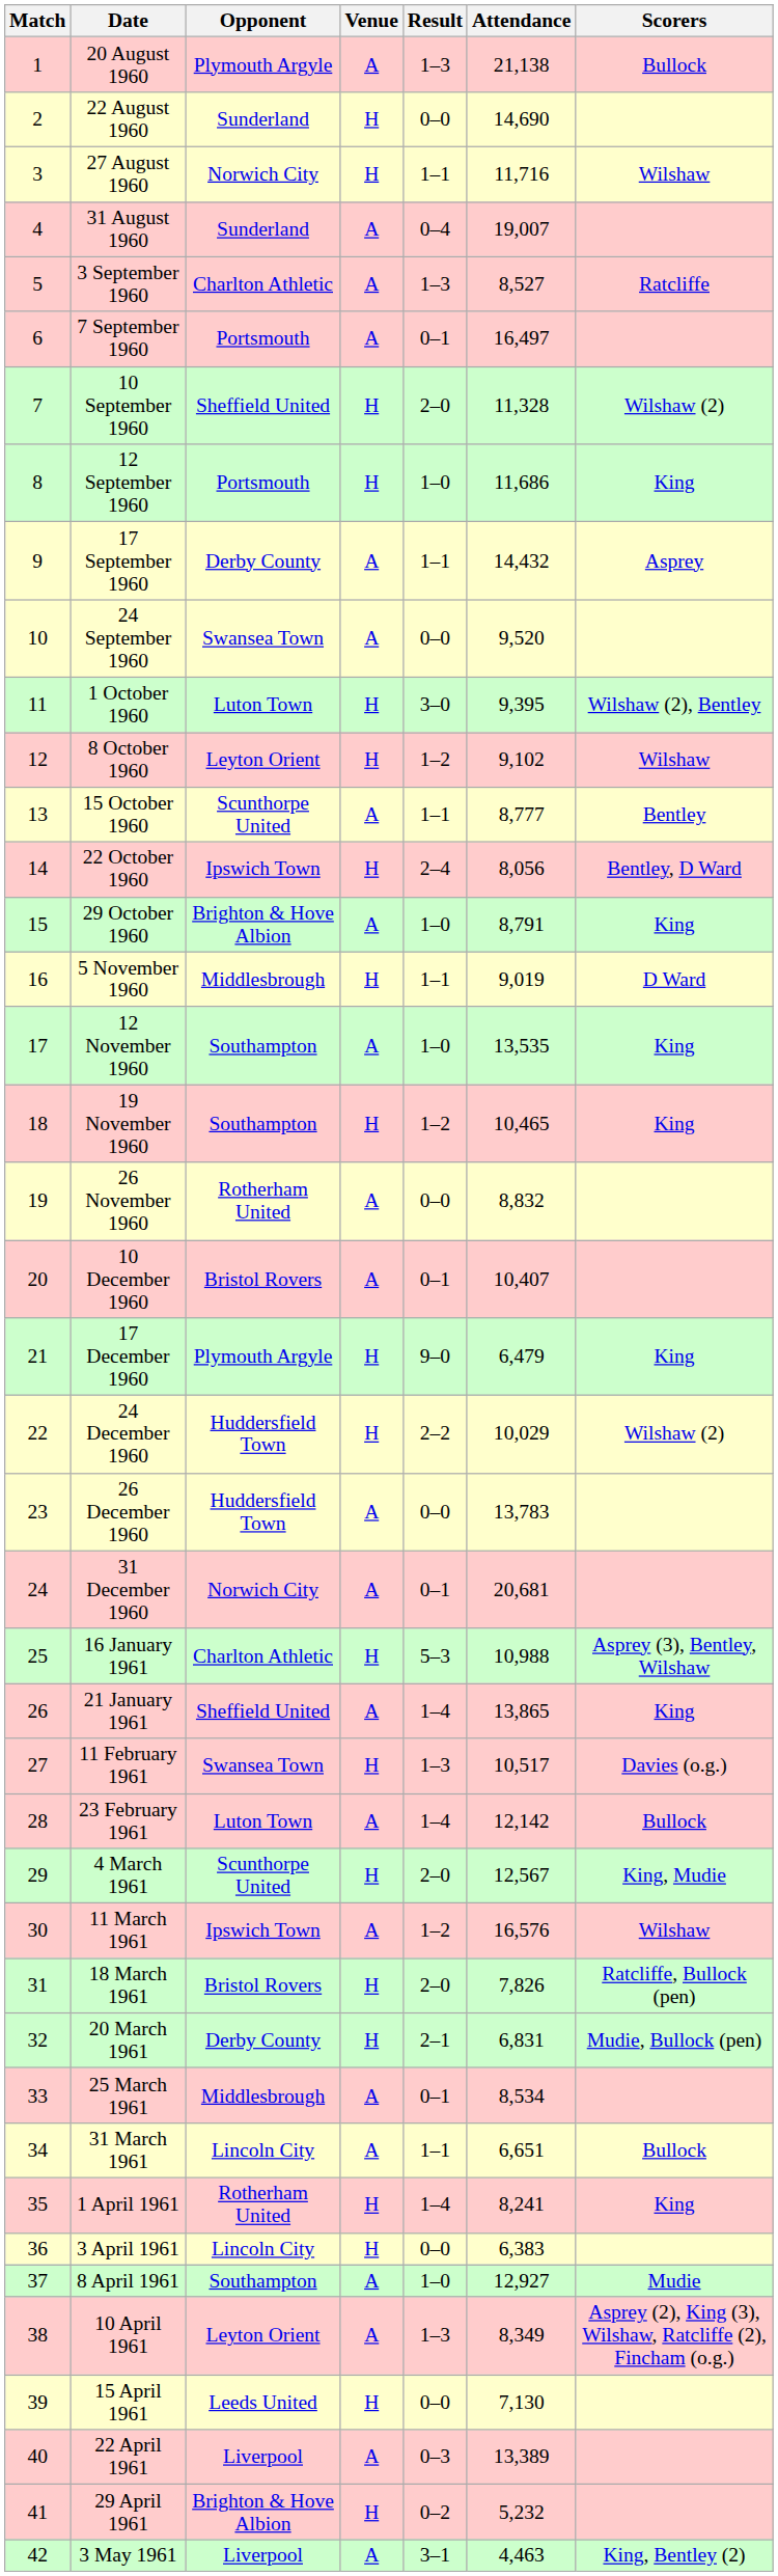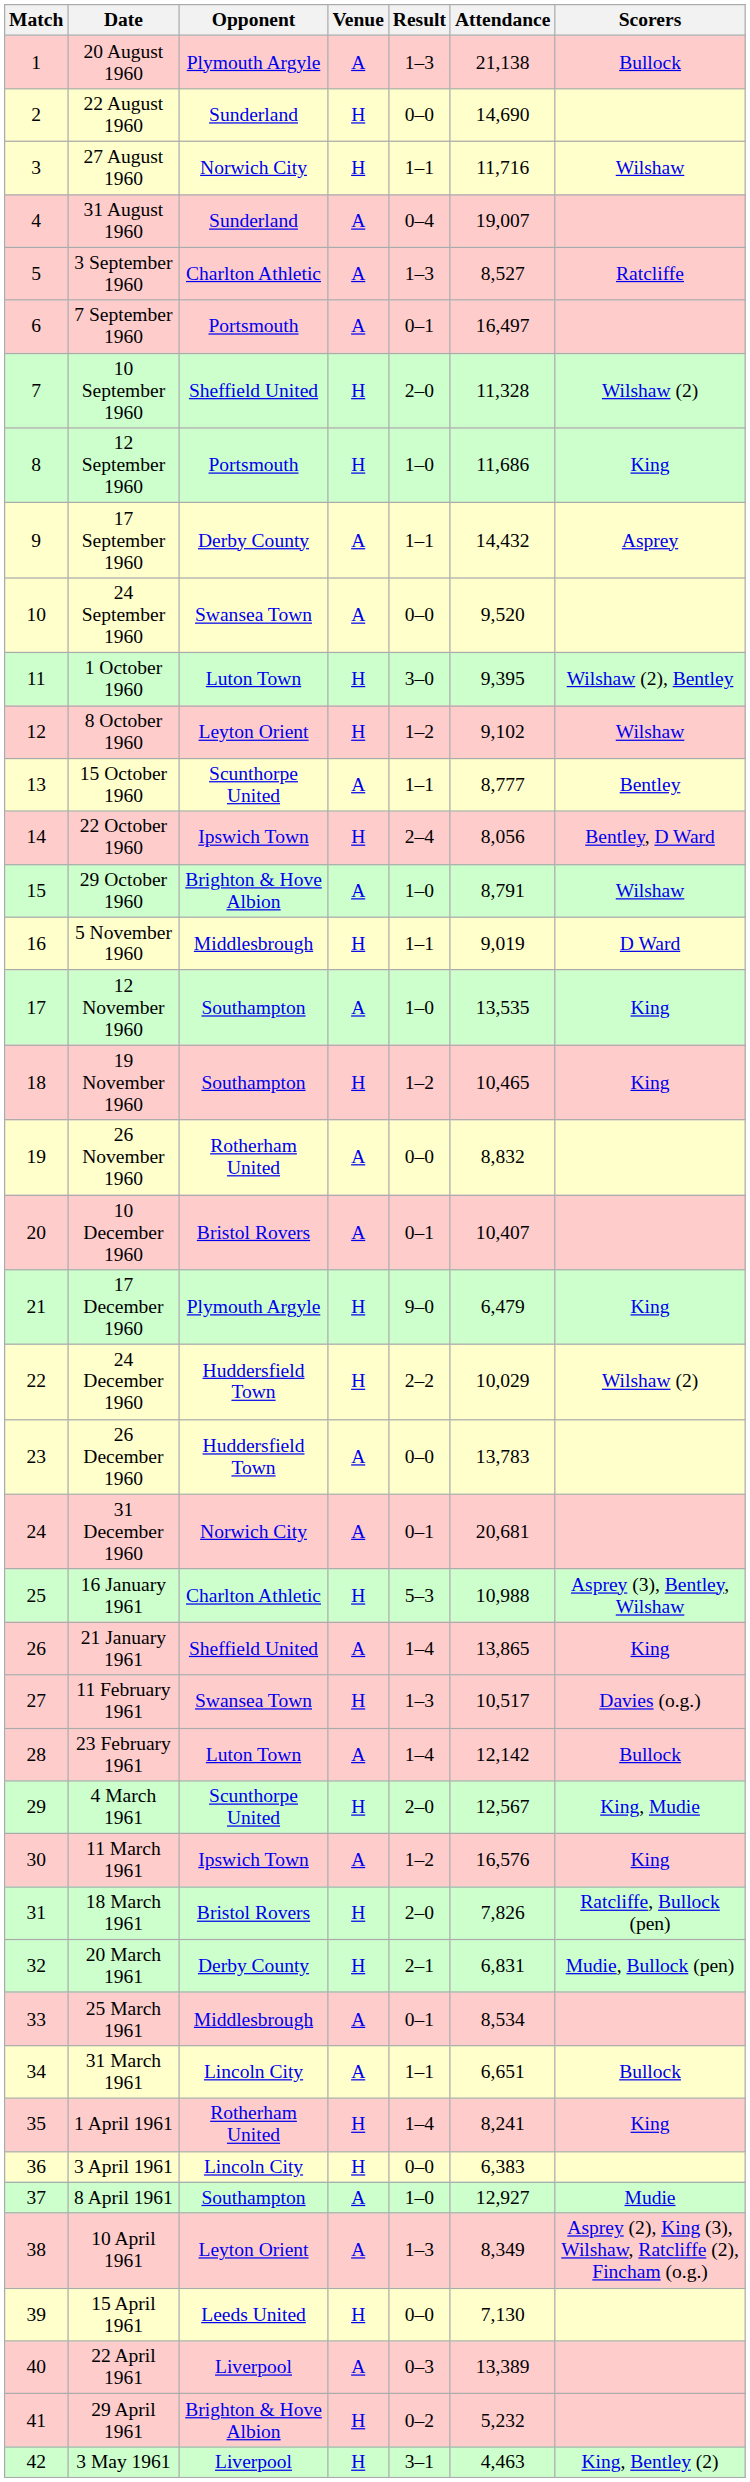29 October 1960 | Scorers: King -> Wilshaw
11 March 1961 | Scorers: Wilshaw -> King
3 May 1961 | Venue: A -> H
